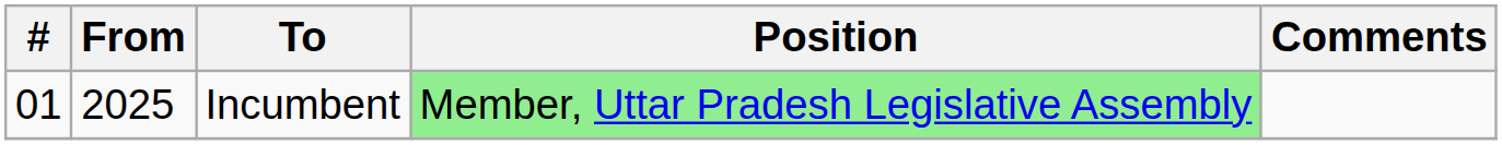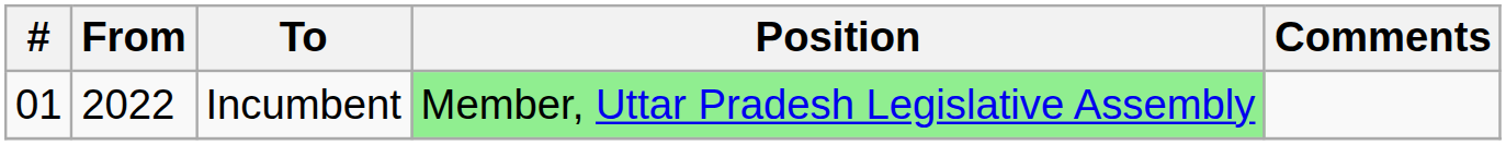Incumbent | From: 2025 -> 2022
